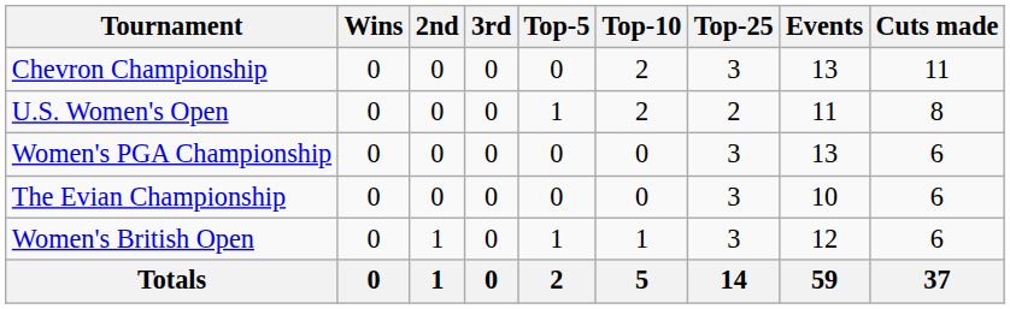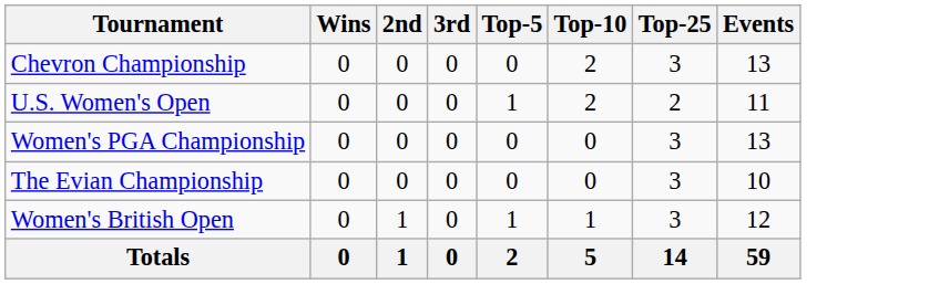- column: Cuts made | 11 | 8 | 6 | 6 | 6 | 37
